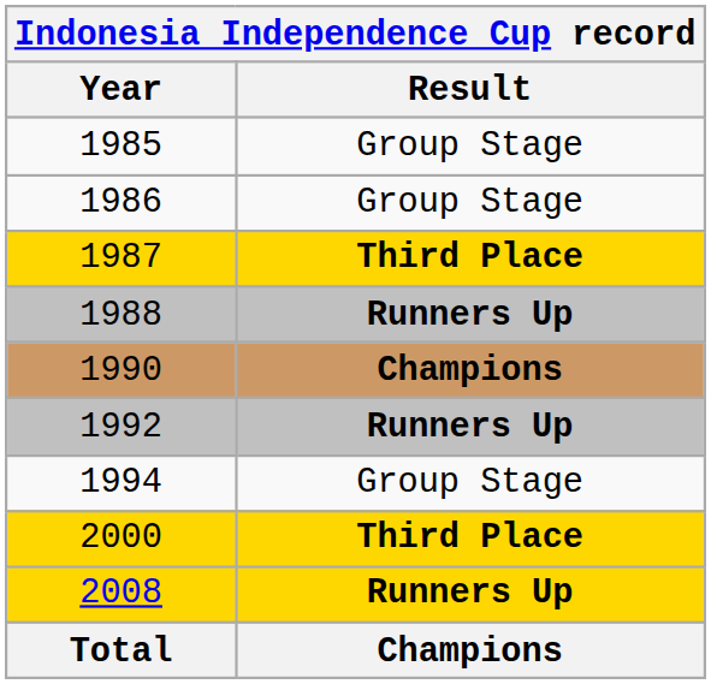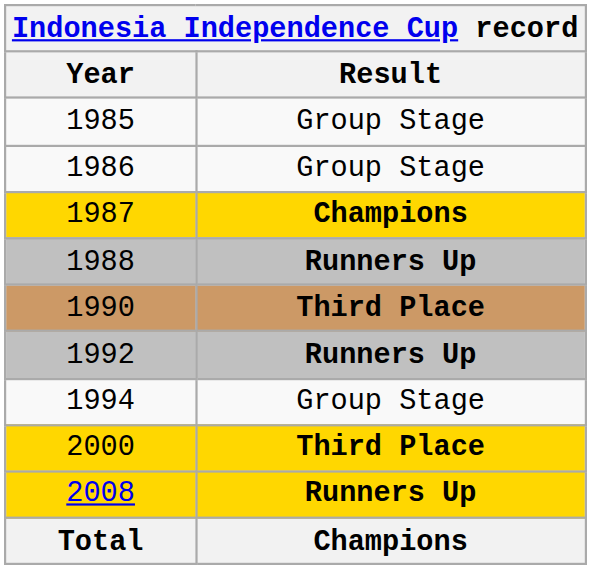1987 | Result: Third Place -> Champions
1990 | Result: Champions -> Third Place
